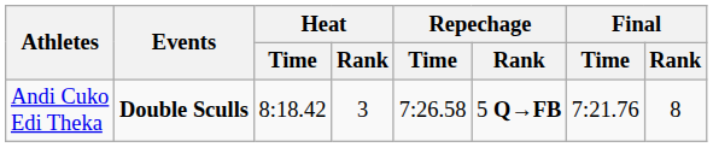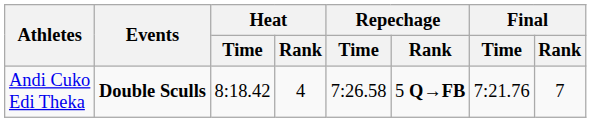Andi Cuko Edi Theka | Heat / Rank: 3 -> 4
Andi Cuko Edi Theka | Final / Rank: 8 -> 7
